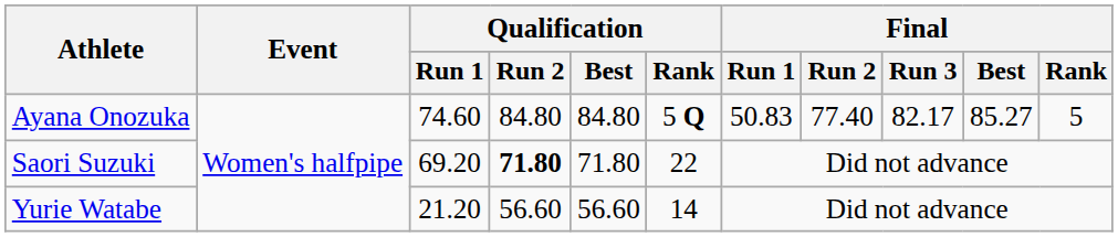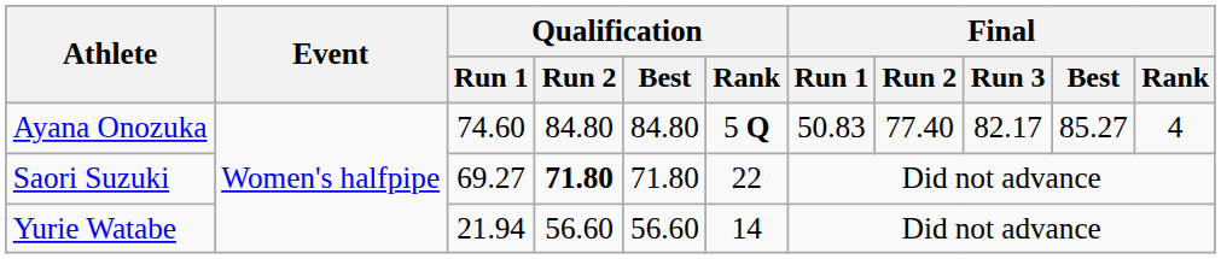Ayana Onozuka | Final / Rank: 5 -> 4
Saori Suzuki | Qualification / Run 1: 69.20 -> 69.27
Yurie Watabe | Qualification / Run 1: 21.20 -> 21.94
